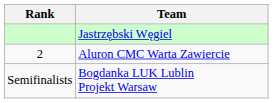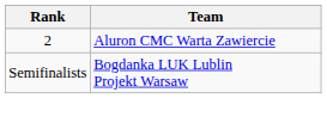- row: Jastrzębski Węgiel
